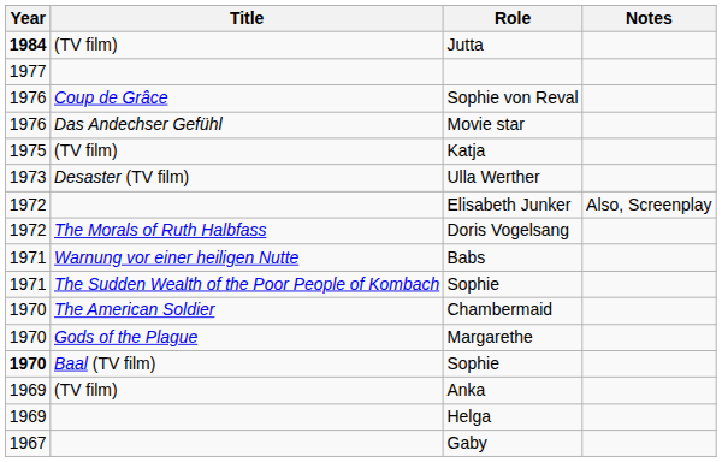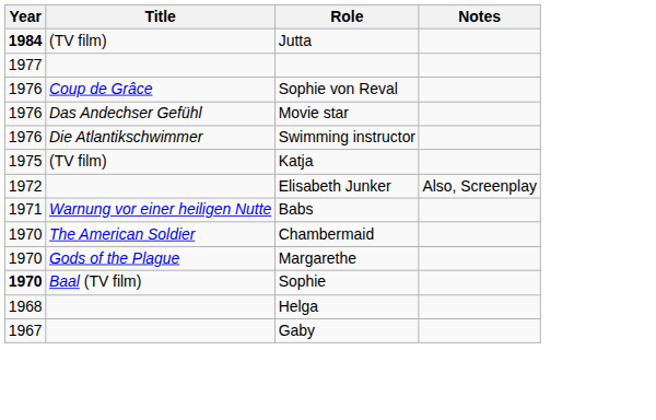+ row: 1976 | Die Atlantikschwimmer | Swimming instructor
- row: 1973 | Desaster (TV film) | Ulla Werther
- row: 1972 | The Morals of Ruth Halbfass | Doris Vogelsang
- row: 1971 | The Sudden Wealth of the Poor People of Kombach | Sophie
- row: 1969 | (TV film) | Anka
Helga | Year: 1969 -> 1968
